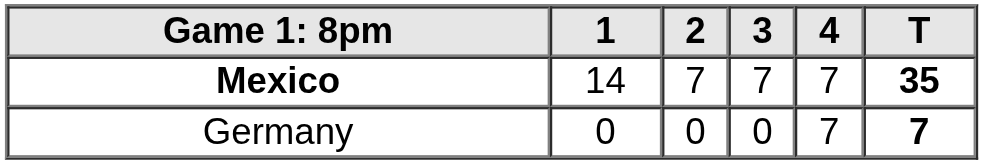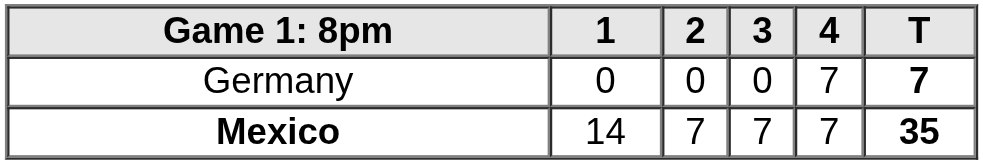rows swapped: Mexico <-> Germany
